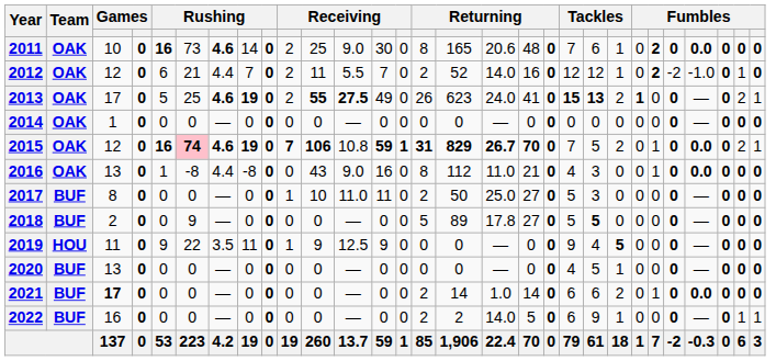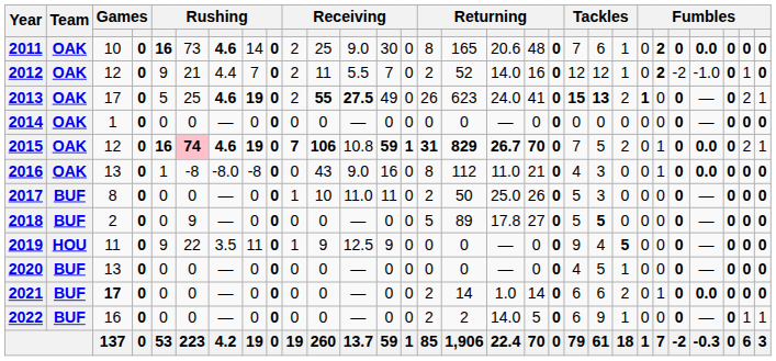2012 | column 5: 6 -> 9
2016 | column 7: 4.4 -> -8.0
2017 | column 18: 27 -> 26
